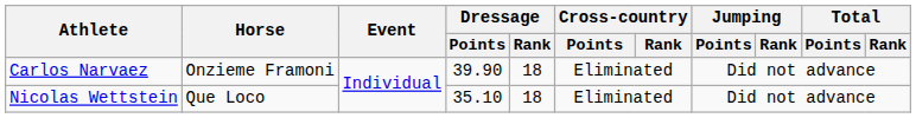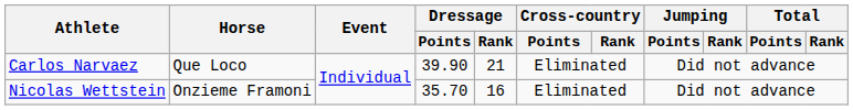Carlos Narvaez | Horse: Onzieme Framoni -> Que Loco
Carlos Narvaez | Dressage / Rank: 18 -> 21
Nicolas Wettstein | Horse: Que Loco -> Onzieme Framoni
Nicolas Wettstein | Dressage / Points: 35.10 -> 35.70
Nicolas Wettstein | Dressage / Rank: 18 -> 16
